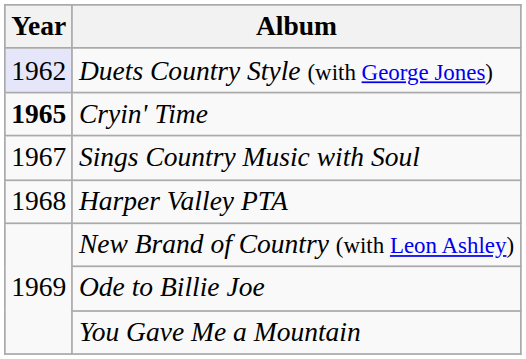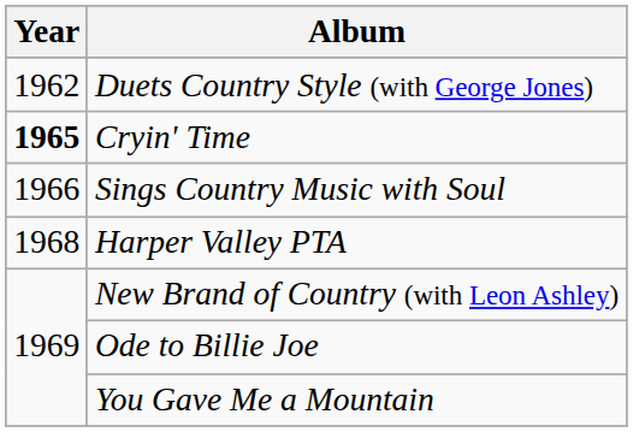Duets Country Style (with George Jones) | Year: lavender background -> no background
Sings Country Music with Soul | Year: 1967 -> 1966
